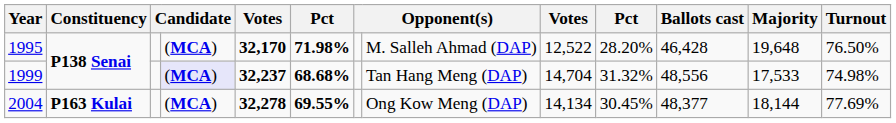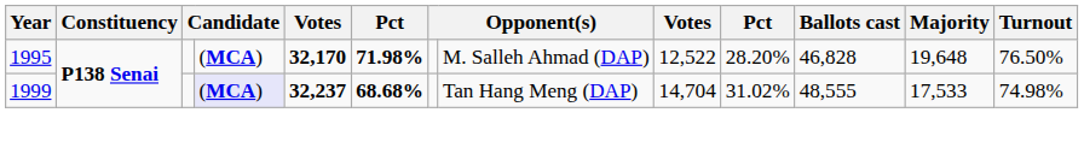1995 | Ballots cast: 46,428 -> 46,828
1999 | column 10: 31.32% -> 31.02%
1999 | Ballots cast: 48,556 -> 48,555
- row: 2004 | P163 Kulai | (MCA) | 32,278 | 69.55% | Ong Kow Meng (DAP) | 14,134 | 30.45% | 48,377 | 18,144 | 77.69%
